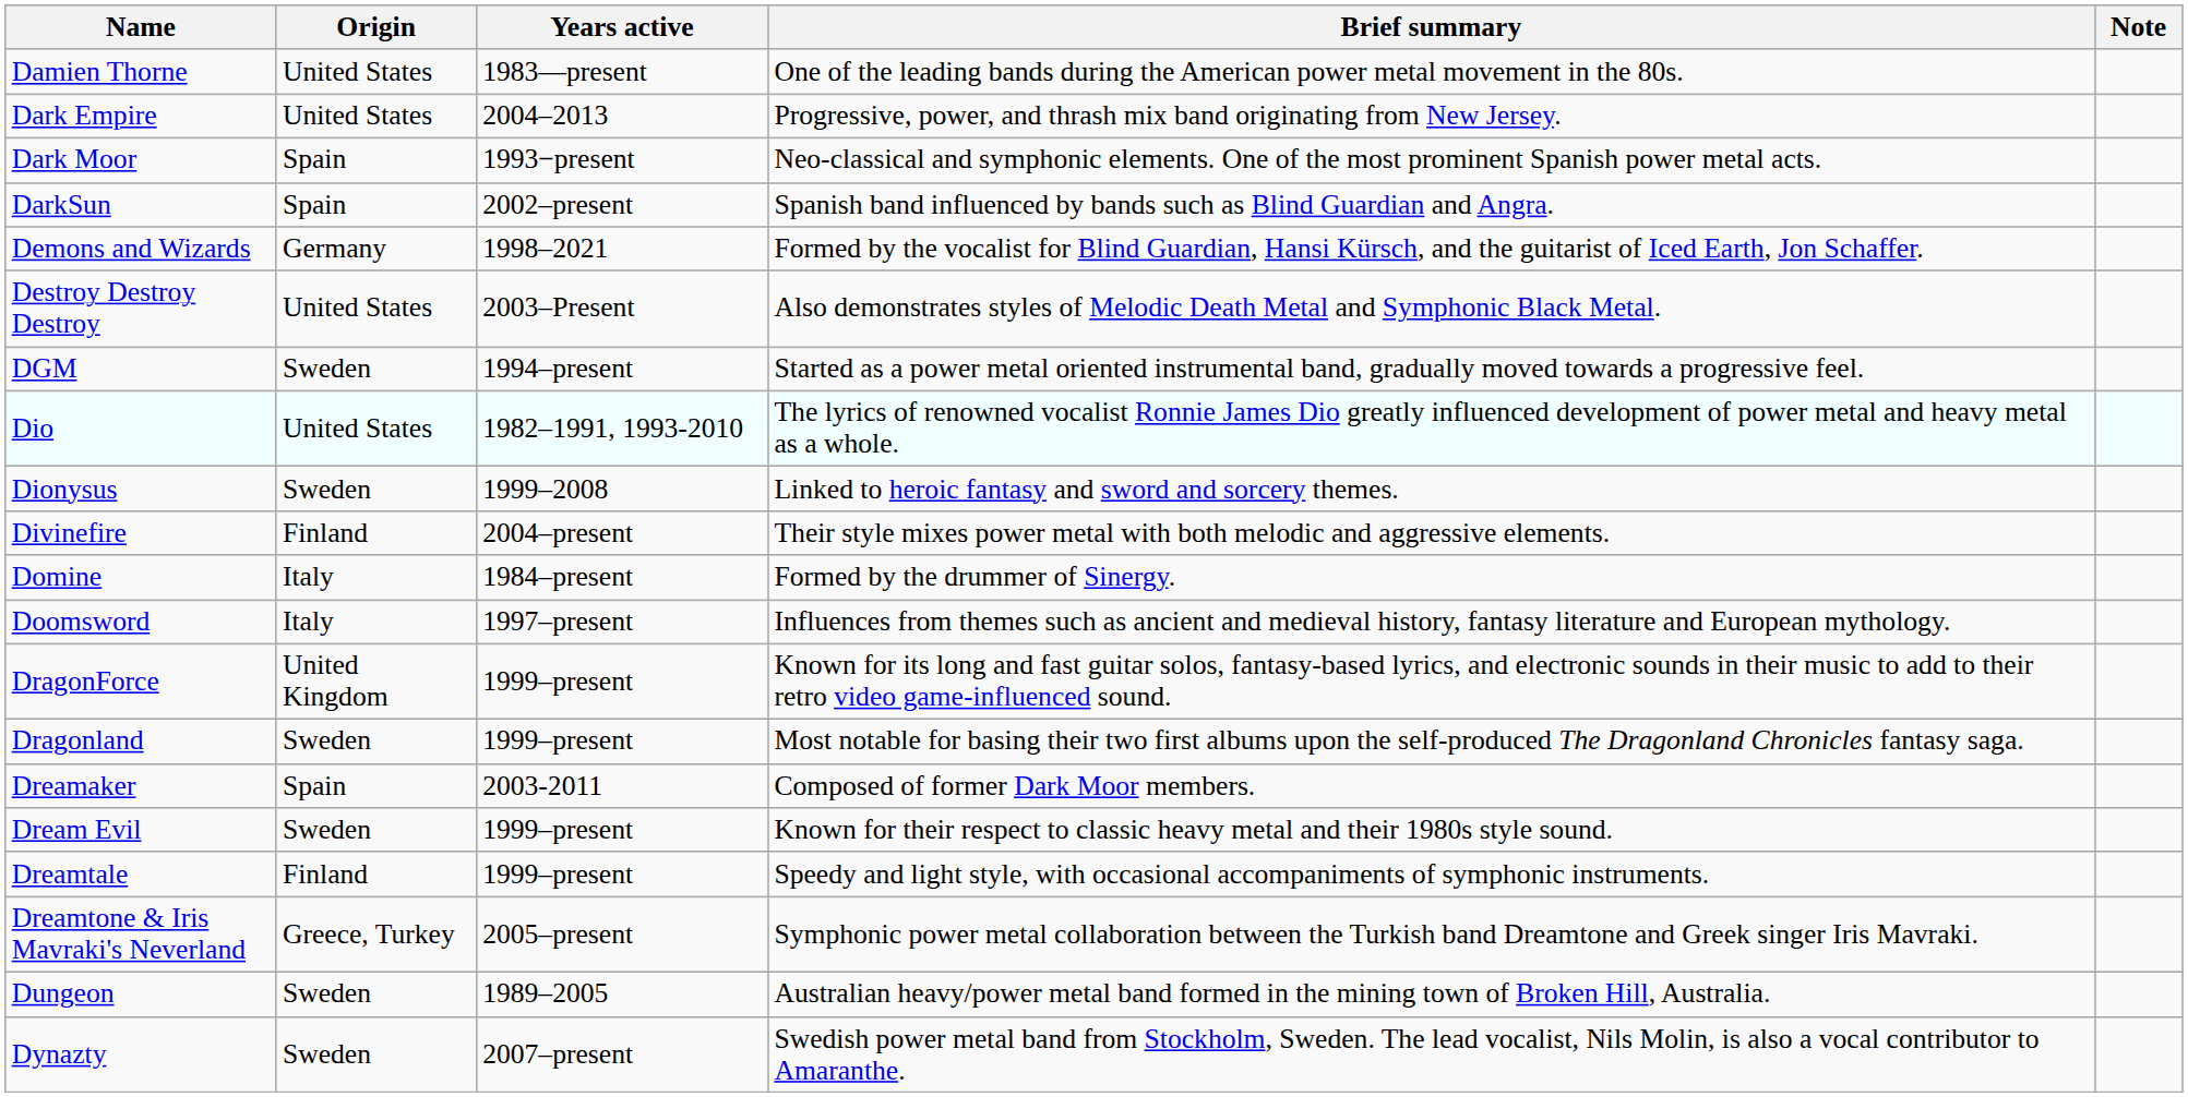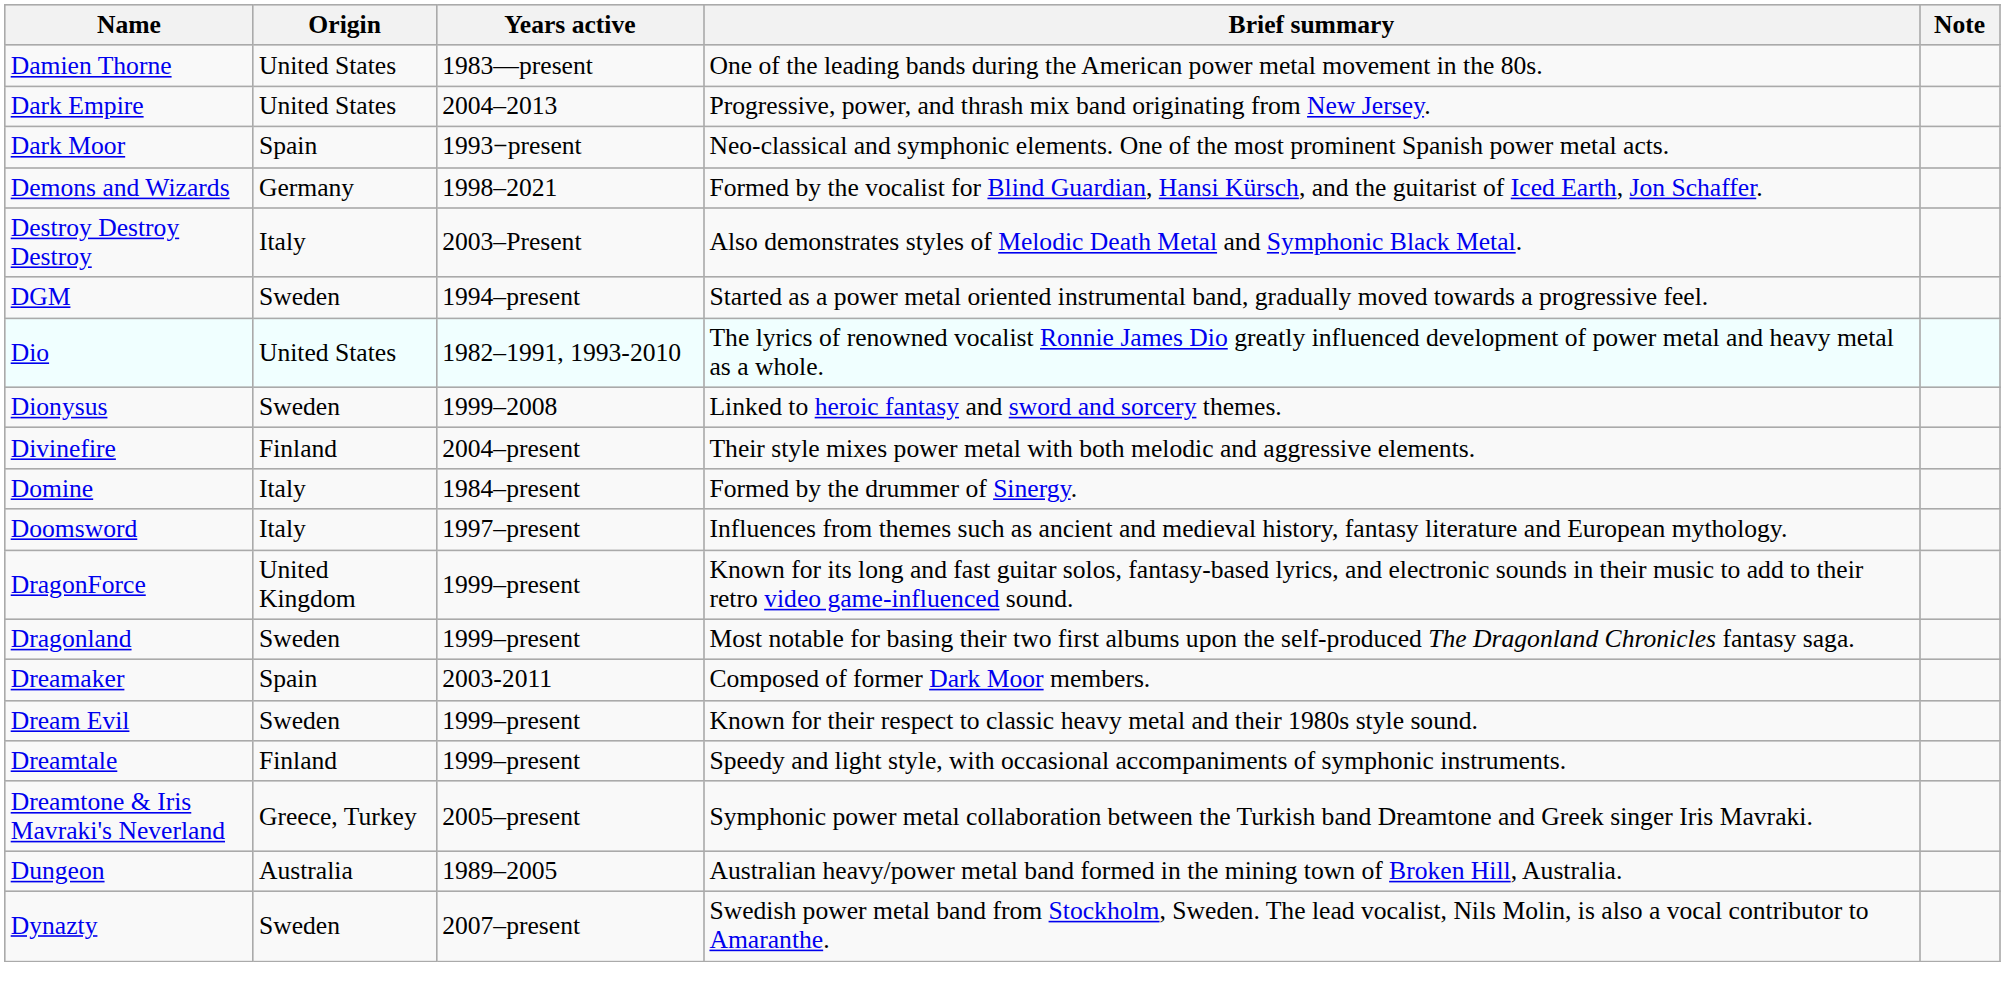- row: DarkSun | Spain | 2002–present | Spanish band influenced by bands such as Blind Guardian and Angra.
Destroy Destroy Destroy | Origin: United States -> Italy
Dungeon | Origin: Sweden -> Australia
